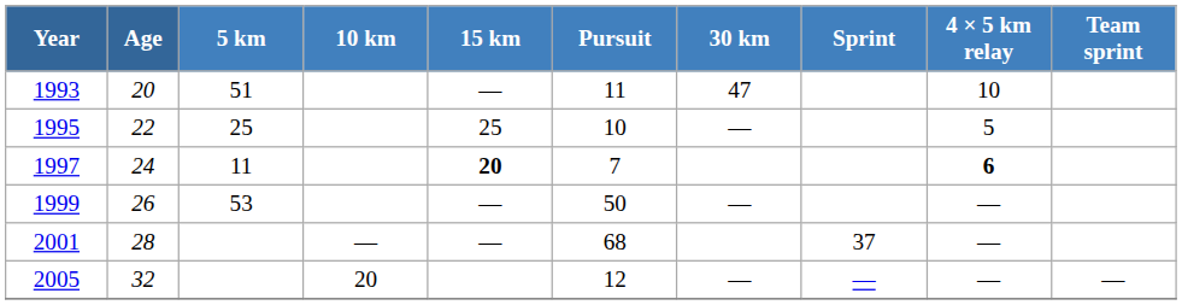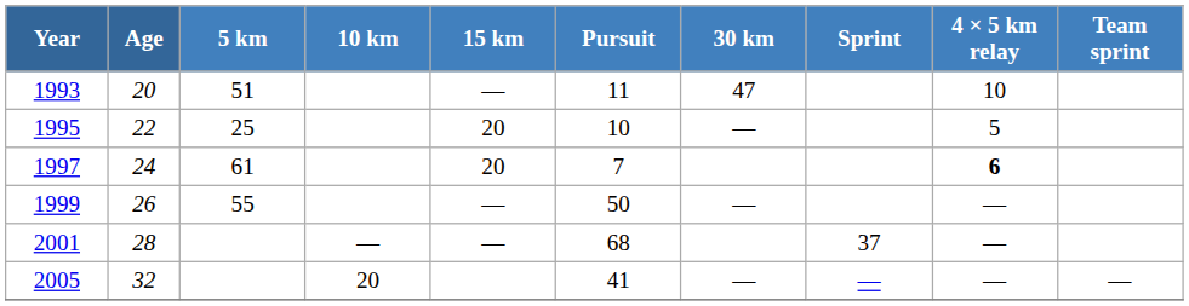1995 | 15 km: 25 -> 20
1997 | 5 km: 11 -> 61
1997 | 15 km: bold -> normal
1999 | 5 km: 53 -> 55
2005 | Pursuit: 12 -> 41
